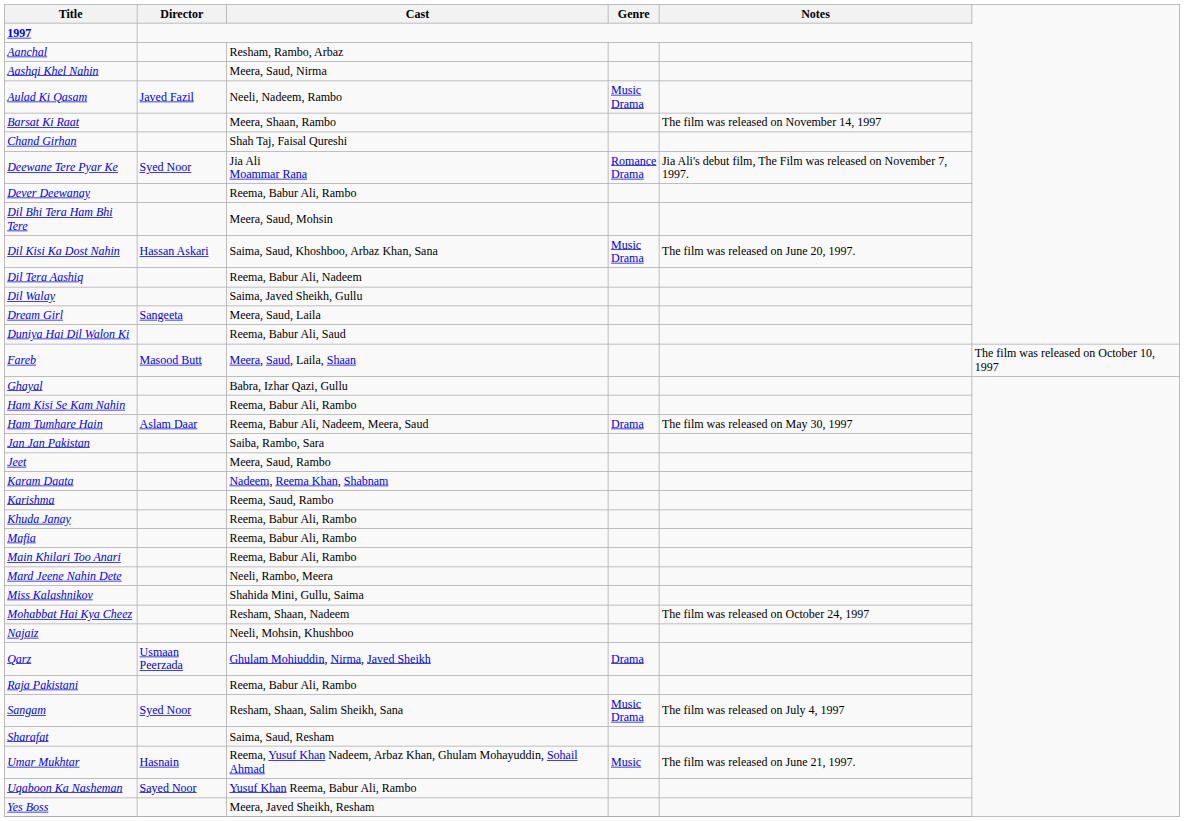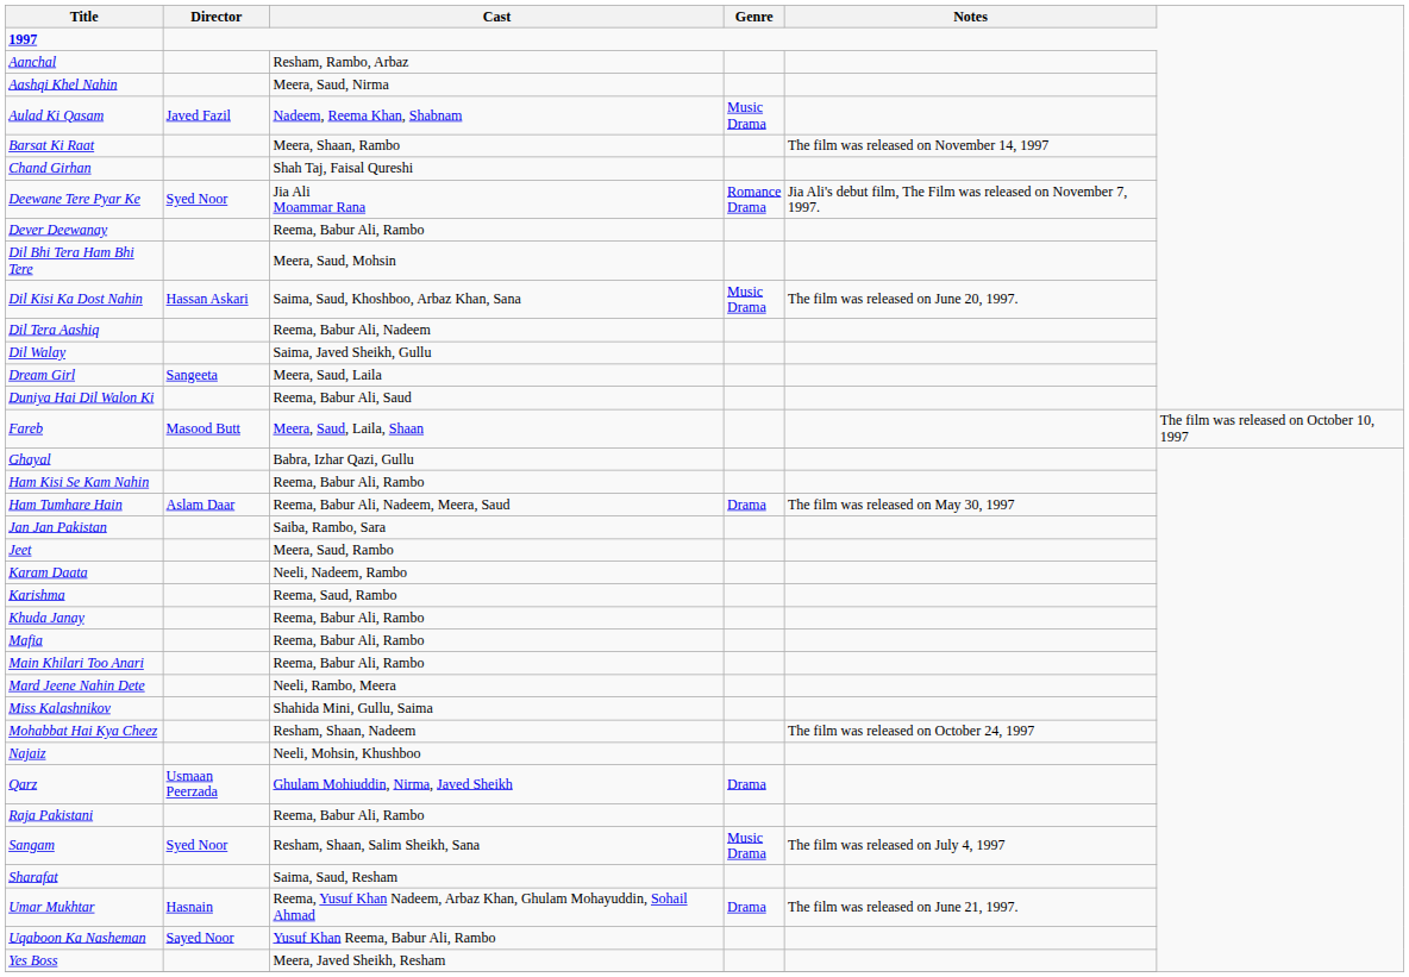Aulad Ki Qasam | Cast: Neeli, Nadeem, Rambo -> Nadeem, Reema Khan, Shabnam
Karam Daata | Cast: Nadeem, Reema Khan, Shabnam -> Neeli, Nadeem, Rambo
Umar Mukhtar | Genre: Music -> Drama
